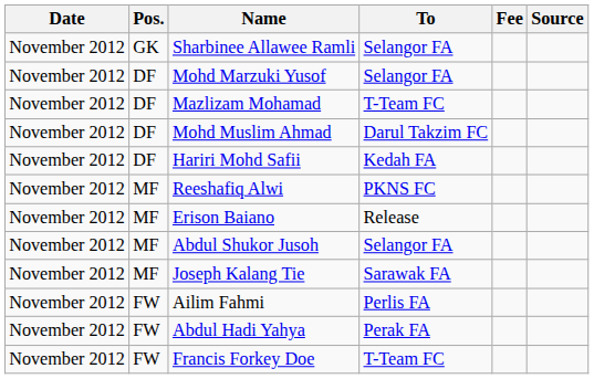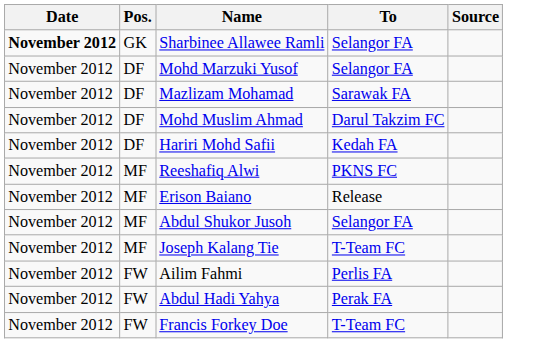- column: Fee
Sharbinee Allawee Ramli | Date: normal -> bold
Mazlizam Mohamad | To: T-Team FC -> Sarawak FA
Joseph Kalang Tie | To: Sarawak FA -> T-Team FC
